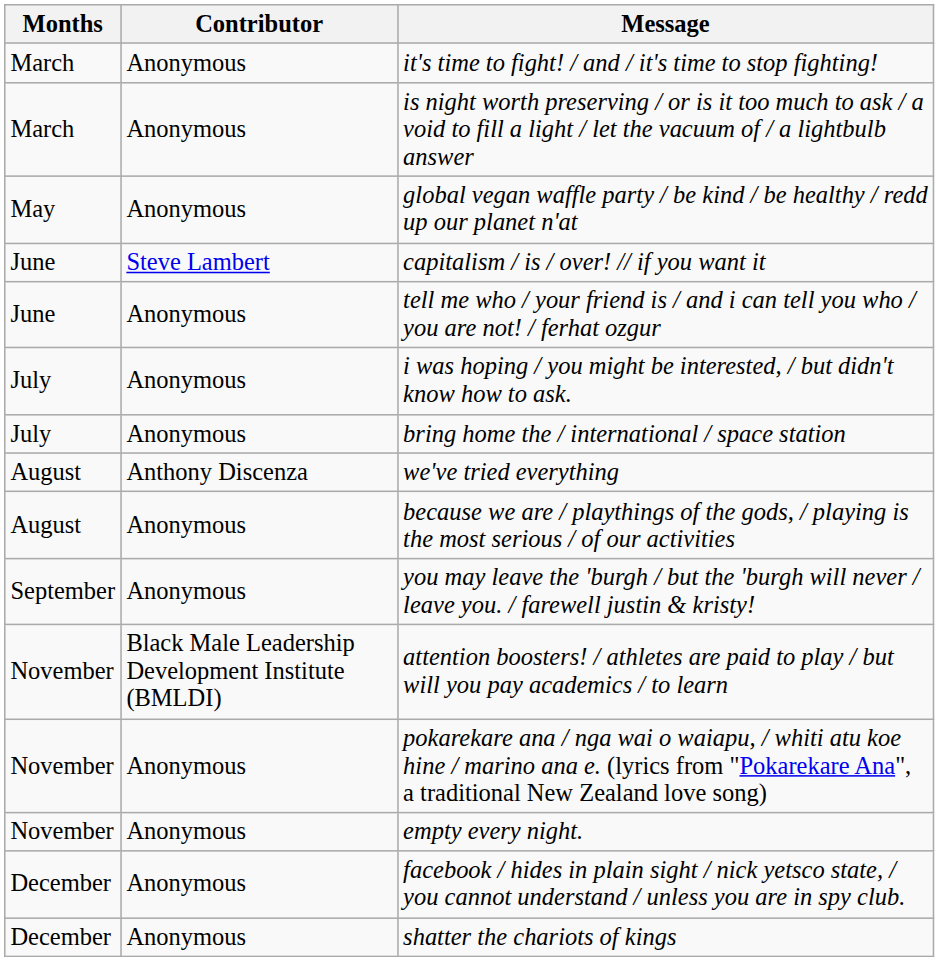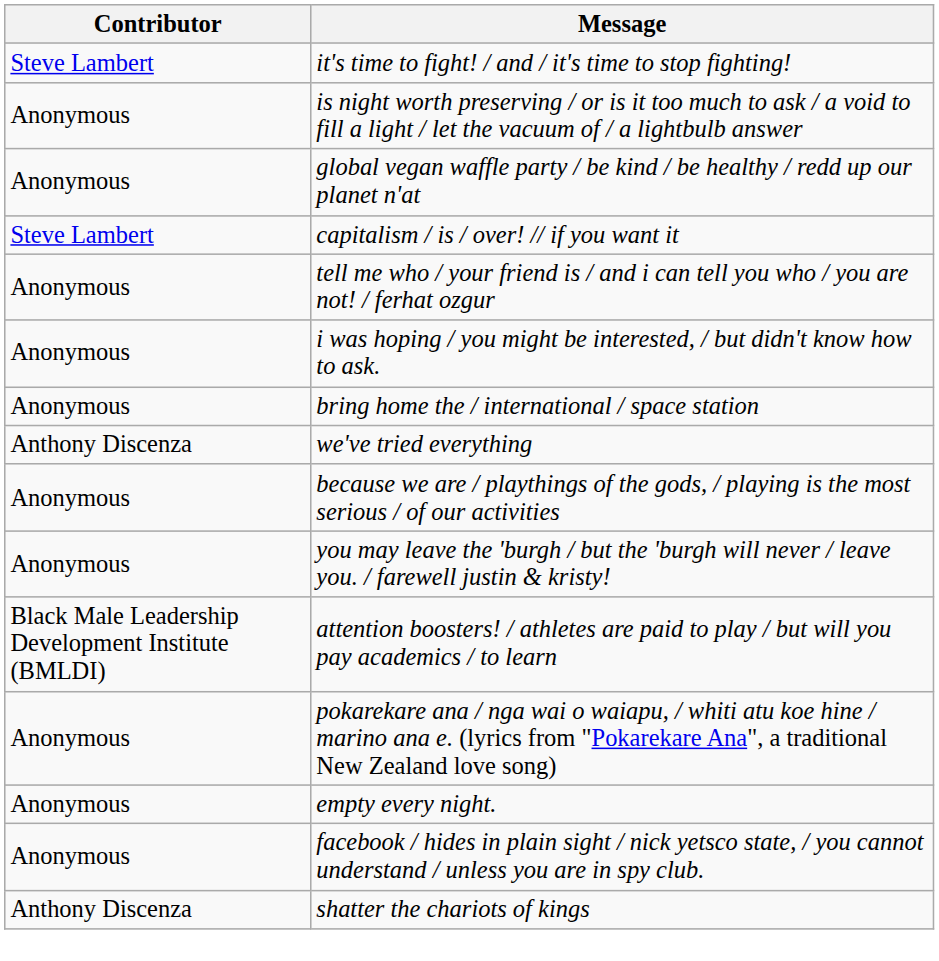- column: Months | March | March | May | June | June | July | July | August | August | September | November | November | November | December | December
it's time to fight! / and / it's time to stop fighting! | Contributor: Anonymous -> Steve Lambert
shatter the chariots of kings | Contributor: Anonymous -> Anthony Discenza
